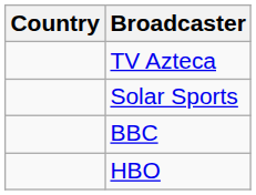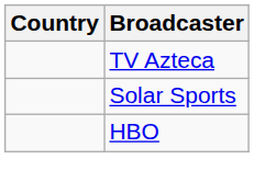- row: BBC
